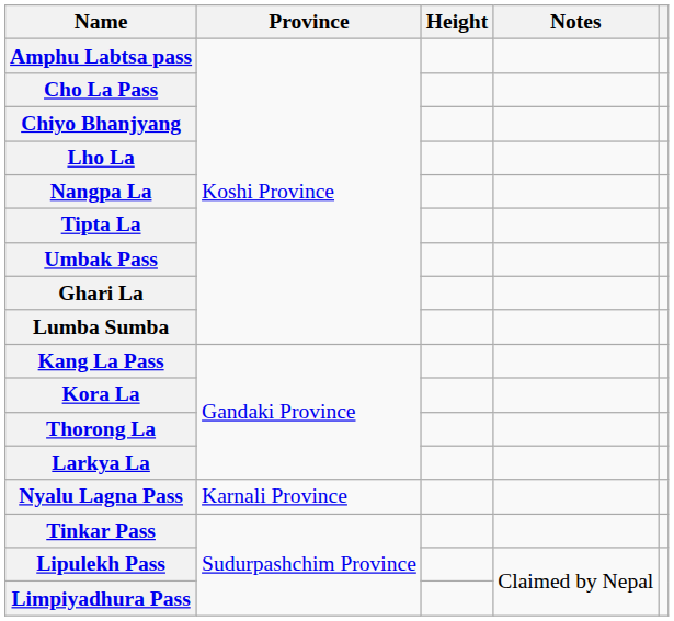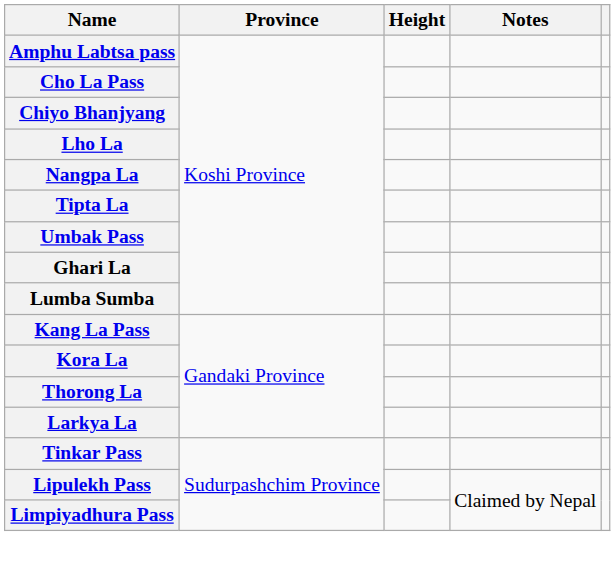- row: Nyalu Lagna Pass | Karnali Province
